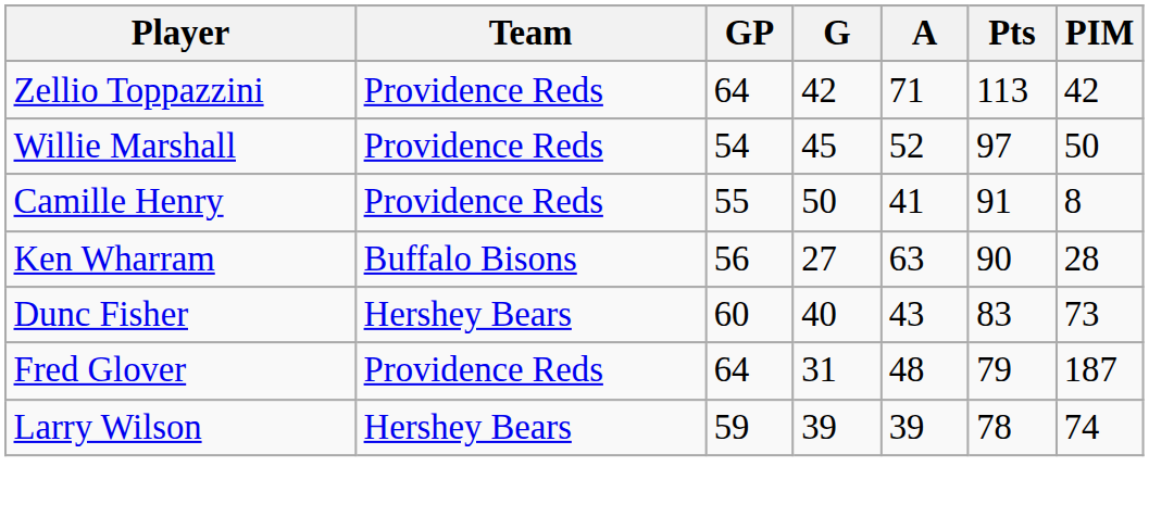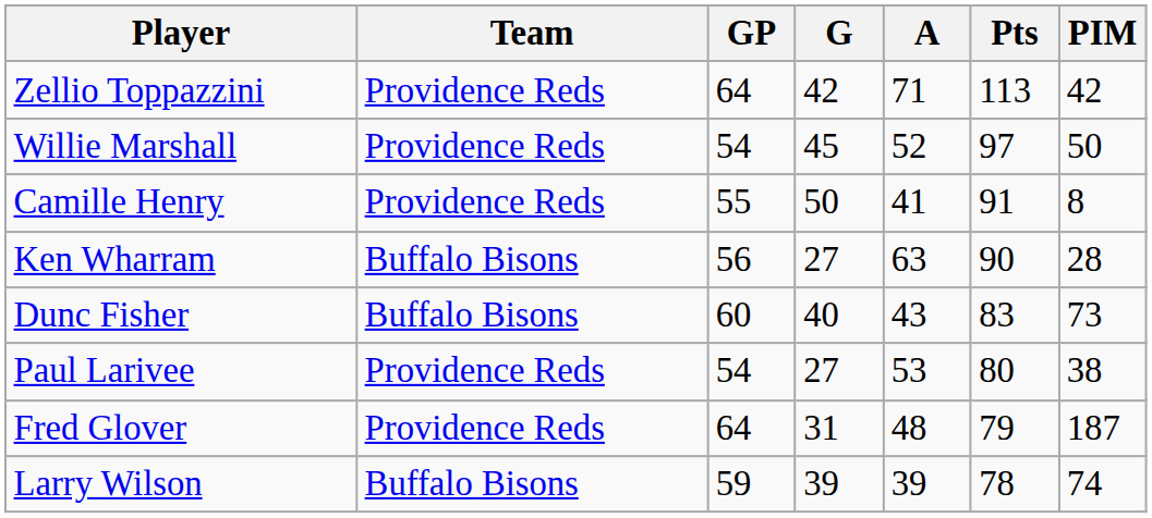Dunc Fisher | Team: Hershey Bears -> Buffalo Bisons
+ row: Paul Larivee | Providence Reds | 54 | 27 | 53 | 80 | 38
Larry Wilson | Team: Hershey Bears -> Buffalo Bisons
